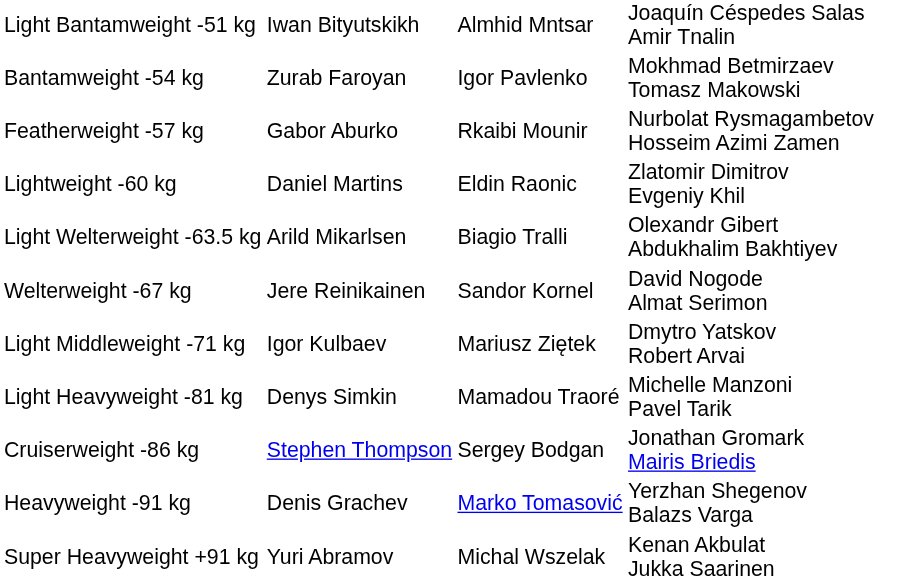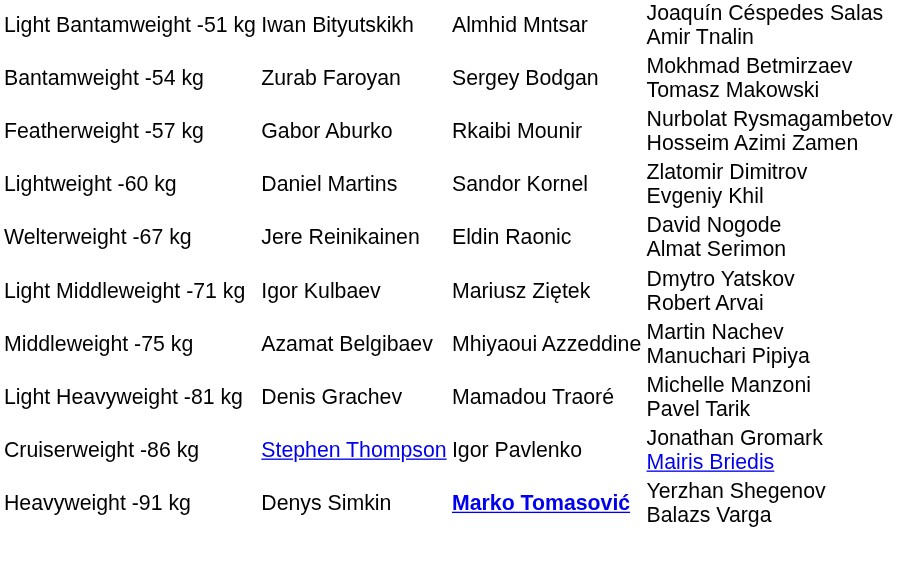Bantamweight -54 kg | column 3: Igor Pavlenko -> Sergey Bodgan
Lightweight -60 kg | column 3: Eldin Raonic -> Sandor Kornel
- row: Light Welterweight -63.5 kg | Arild Mikarlsen | Biagio Tralli | Olexandr Gibert Abdukhalim Bakhtiyev
Welterweight -67 kg | column 3: Sandor Kornel -> Eldin Raonic
+ row: Middleweight -75 kg | Azamat Belgibaev | Mhiyaoui Azzeddine | Martin Nachev Manuchari Pipiya
Light Heavyweight -81 kg | column 2: Denys Simkin -> Denis Grachev
Cruiserweight -86 kg | column 3: Sergey Bodgan -> Igor Pavlenko
Heavyweight -91 kg | column 2: Denis Grachev -> Denys Simkin
Heavyweight -91 kg | column 3: normal -> bold
- row: Super Heavyweight +91 kg | Yuri Abramov | Michal Wszelak | Kenan Akbulat Jukka Saarinen
